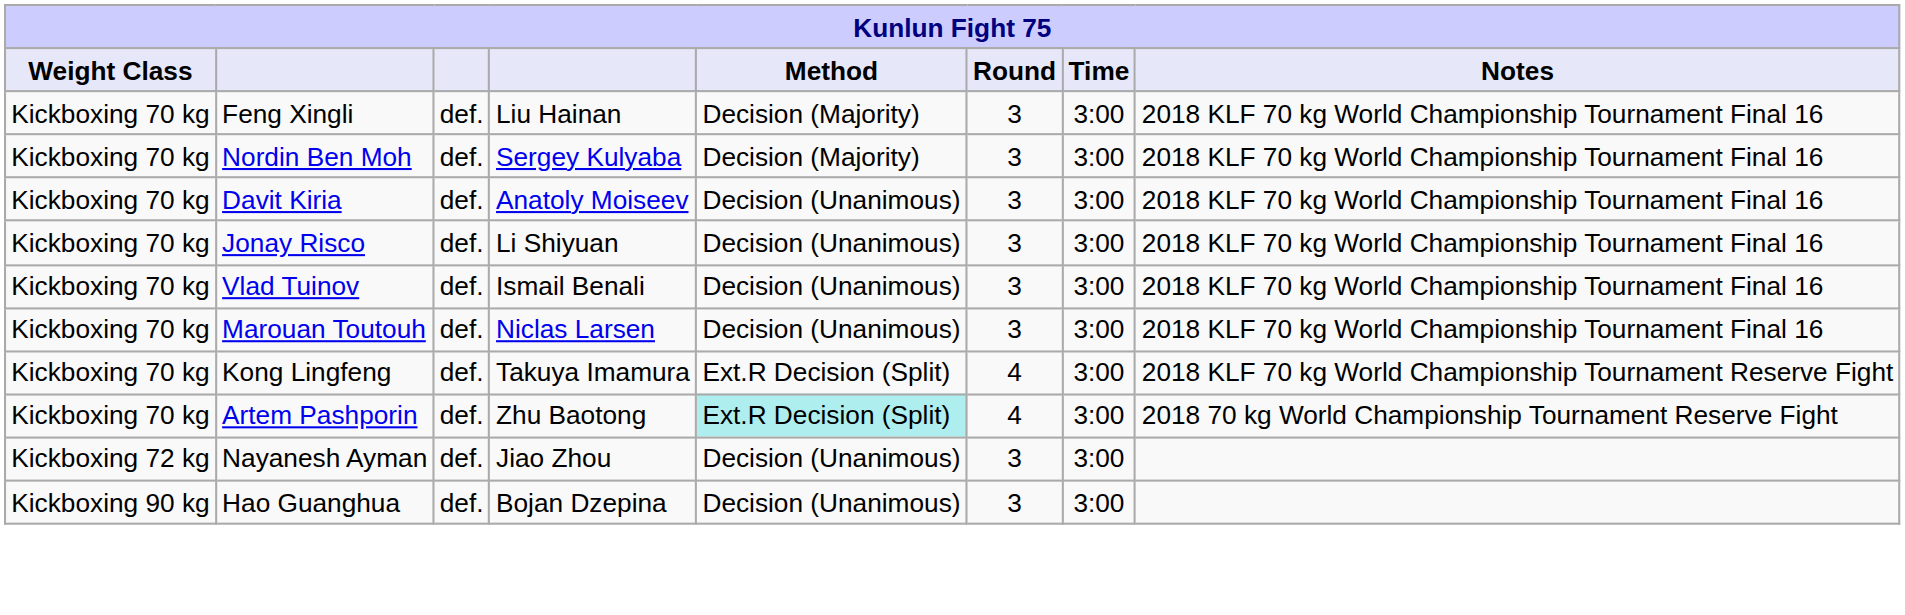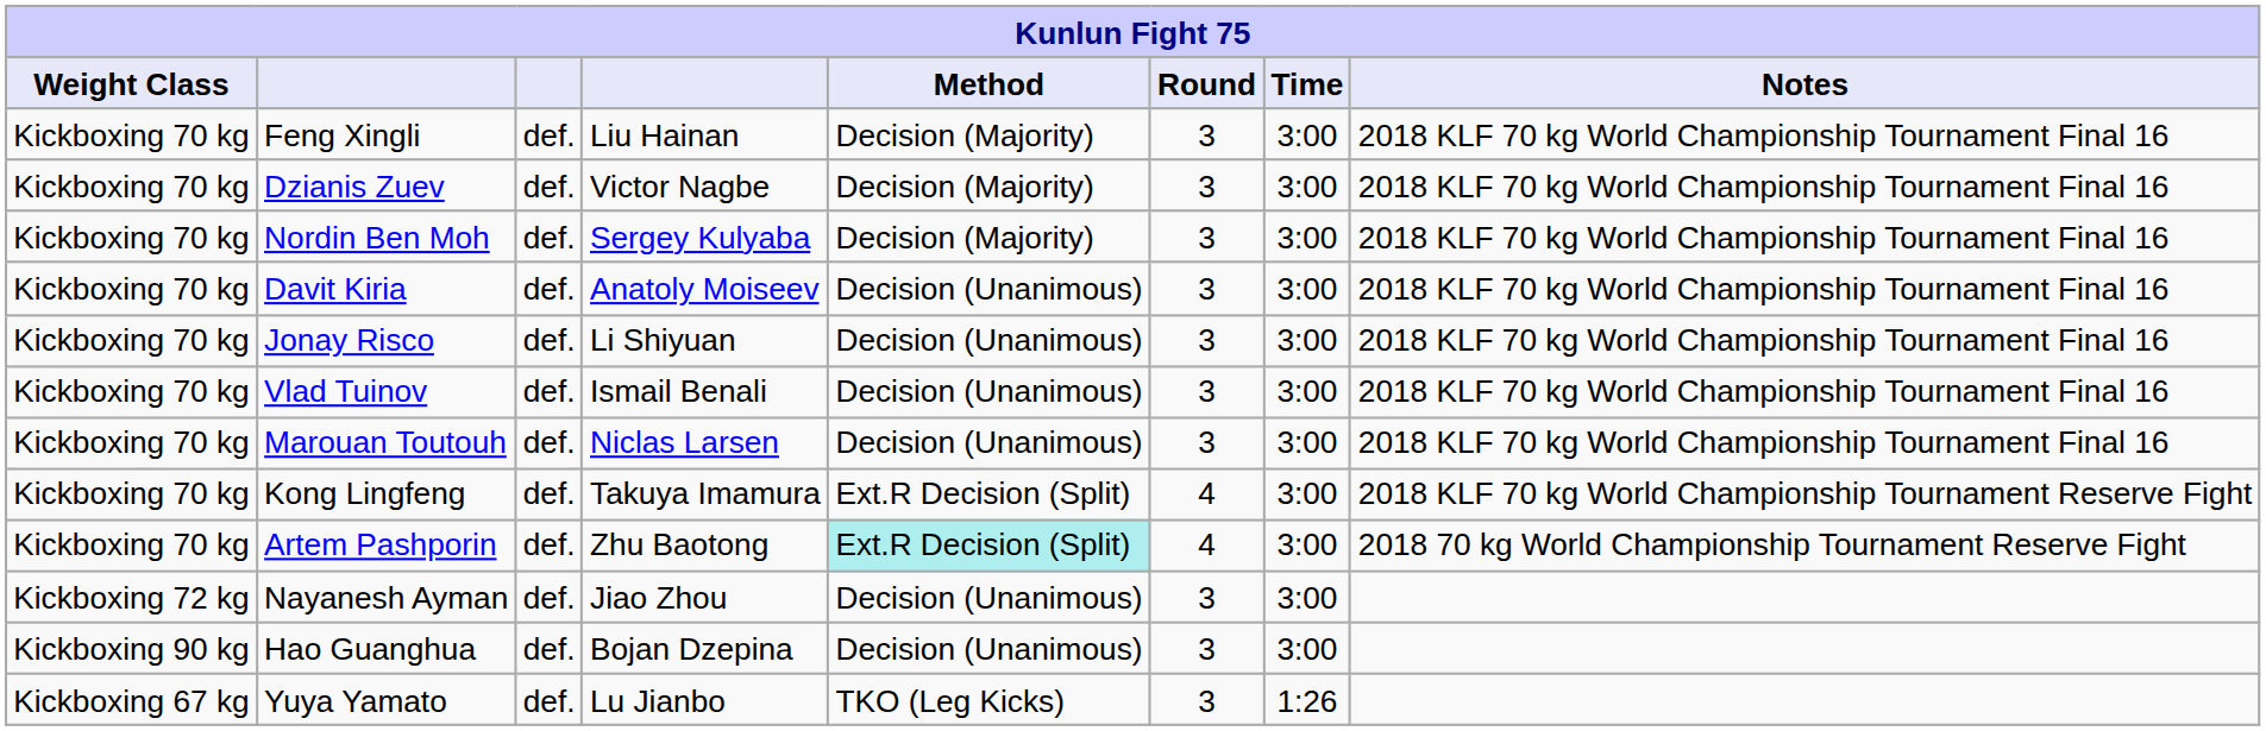+ row: Kickboxing 70 kg | Dzianis Zuev | def. | Victor Nagbe | Decision (Majority) | 3 | 3:00 | 2018 KLF 70 kg World Championship Tournament Final 16
+ row: Kickboxing 67 kg | Yuya Yamato | def. | Lu Jianbo | TKO (Leg Kicks) | 3 | 1:26
